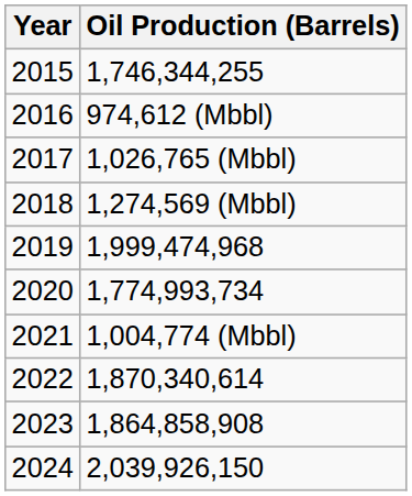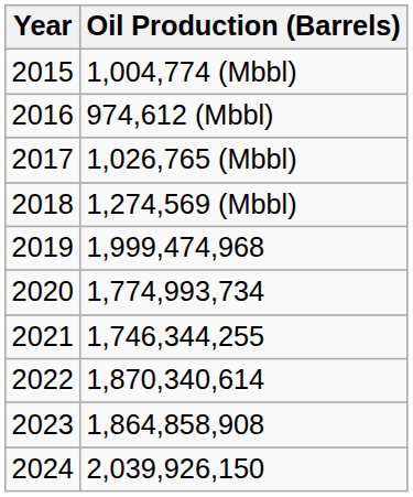2015 | Oil Production (Barrels): 1,746,344,255 -> 1,004,774 (Mbbl)
2021 | Oil Production (Barrels): 1,004,774 (Mbbl) -> 1,746,344,255
